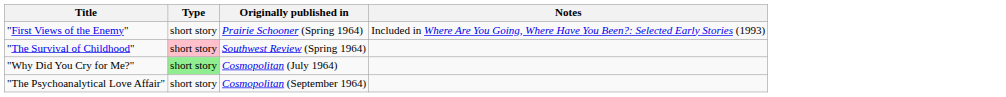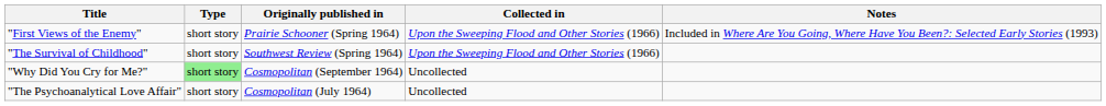+ column: Collected in | Upon the Sweeping Flood and Other Stories (1966) | Upon the Sweeping Flood and Other Stories (1966) | Uncollected | Uncollected
"The Survival of Childhood" | Type: pink background -> no background
"Why Did You Cry for Me?" | Originally published in: Cosmopolitan (July 1964) -> Cosmopolitan (September 1964)
"The Psychoanalytical Love Affair" | Originally published in: Cosmopolitan (September 1964) -> Cosmopolitan (July 1964)
